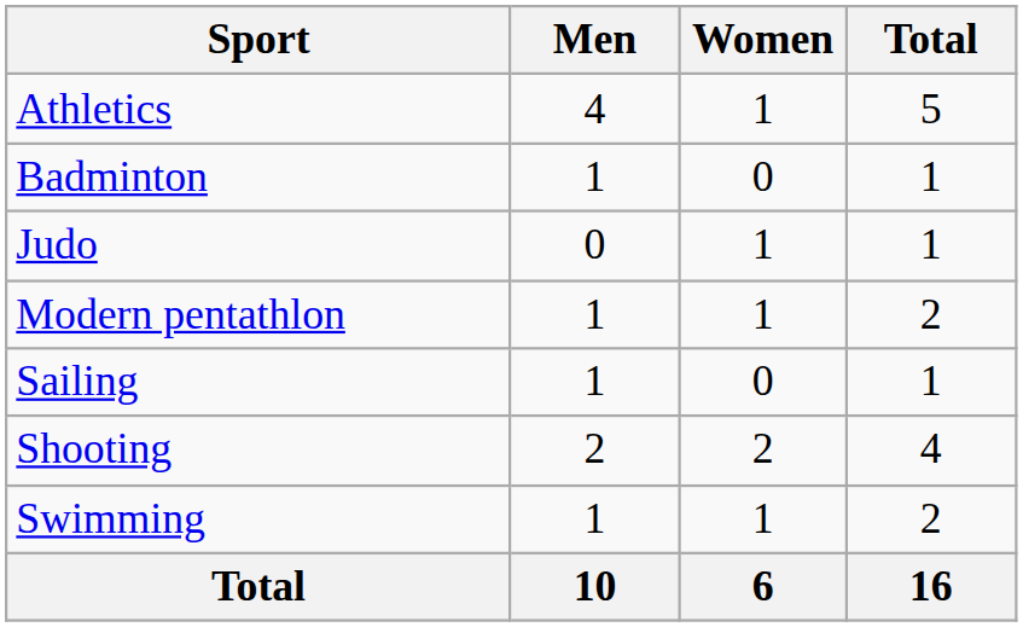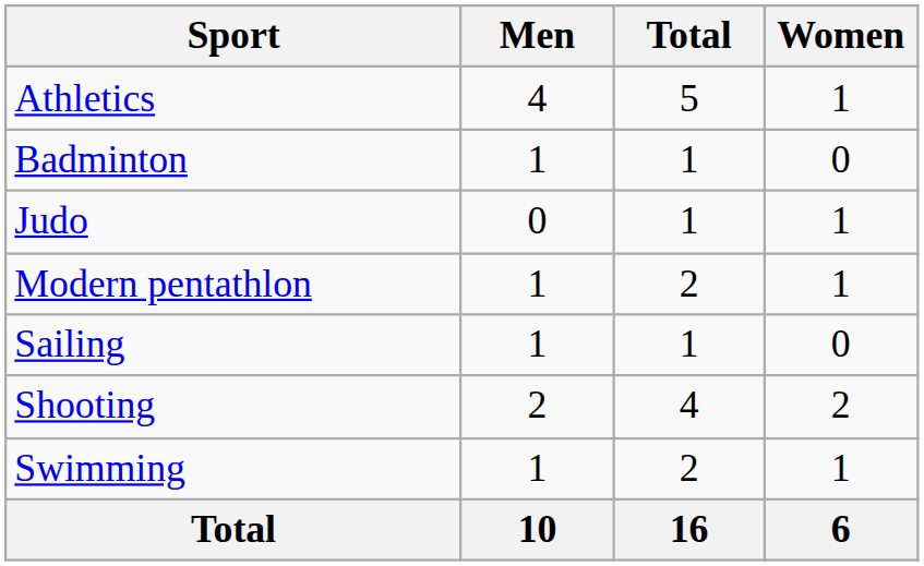columns swapped: Women <-> Total
